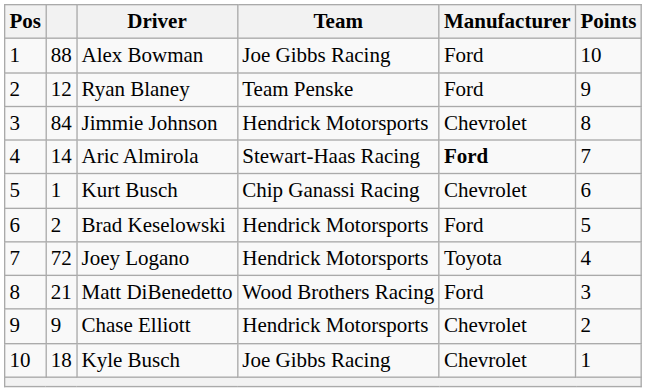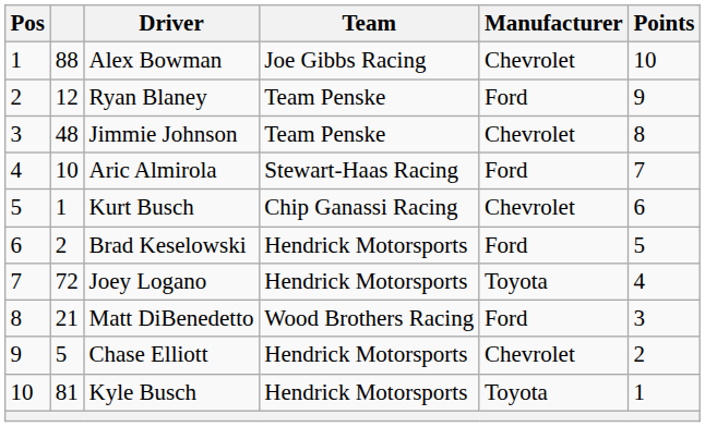Alex Bowman | Manufacturer: Ford -> Chevrolet
Jimmie Johnson | column 2: 84 -> 48
Jimmie Johnson | Team: Hendrick Motorsports -> Team Penske
Aric Almirola | column 2: 14 -> 10
Aric Almirola | Manufacturer: bold -> normal
Chase Elliott | column 2: 9 -> 5
Kyle Busch | column 2: 18 -> 81
Kyle Busch | Team: Joe Gibbs Racing -> Hendrick Motorsports
Kyle Busch | Manufacturer: Chevrolet -> Toyota
